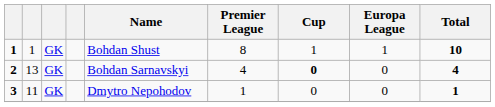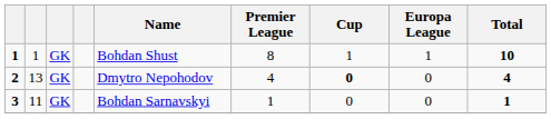2 | Name: Bohdan Sarnavskyi -> Dmytro Nepohodov
3 | Name: Dmytro Nepohodov -> Bohdan Sarnavskyi
